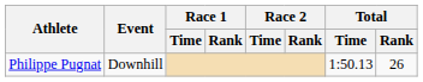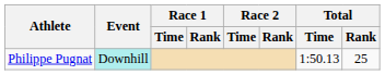Philippe Pugnat | Event: no background -> paleturquoise background
Philippe Pugnat | Total / Rank: 26 -> 25
